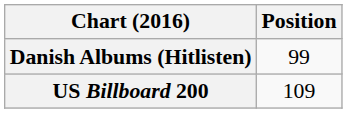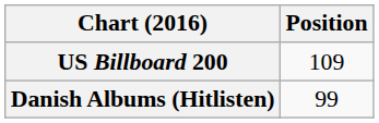rows swapped: Danish Albums (Hitlisten) <-> US Billboard 200
